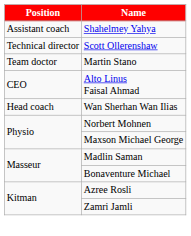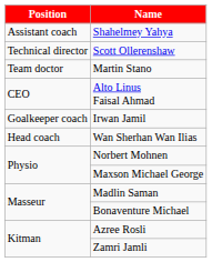+ row: Goalkeeper coach | Irwan Jamil
